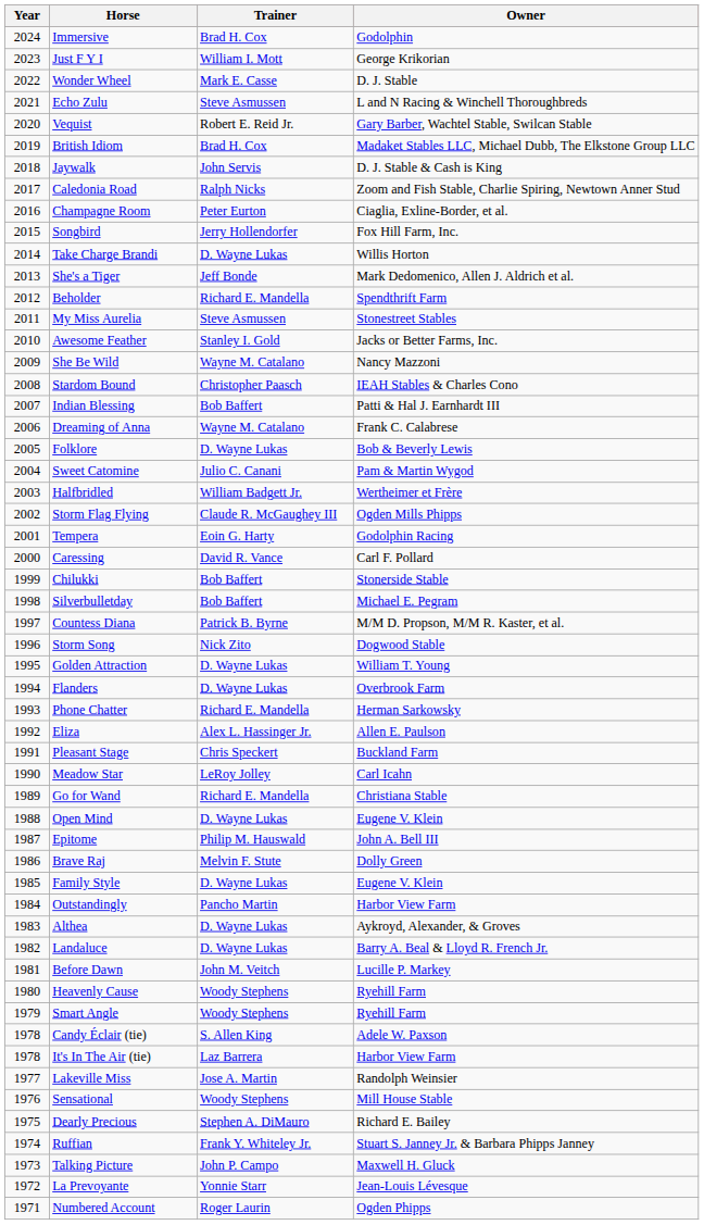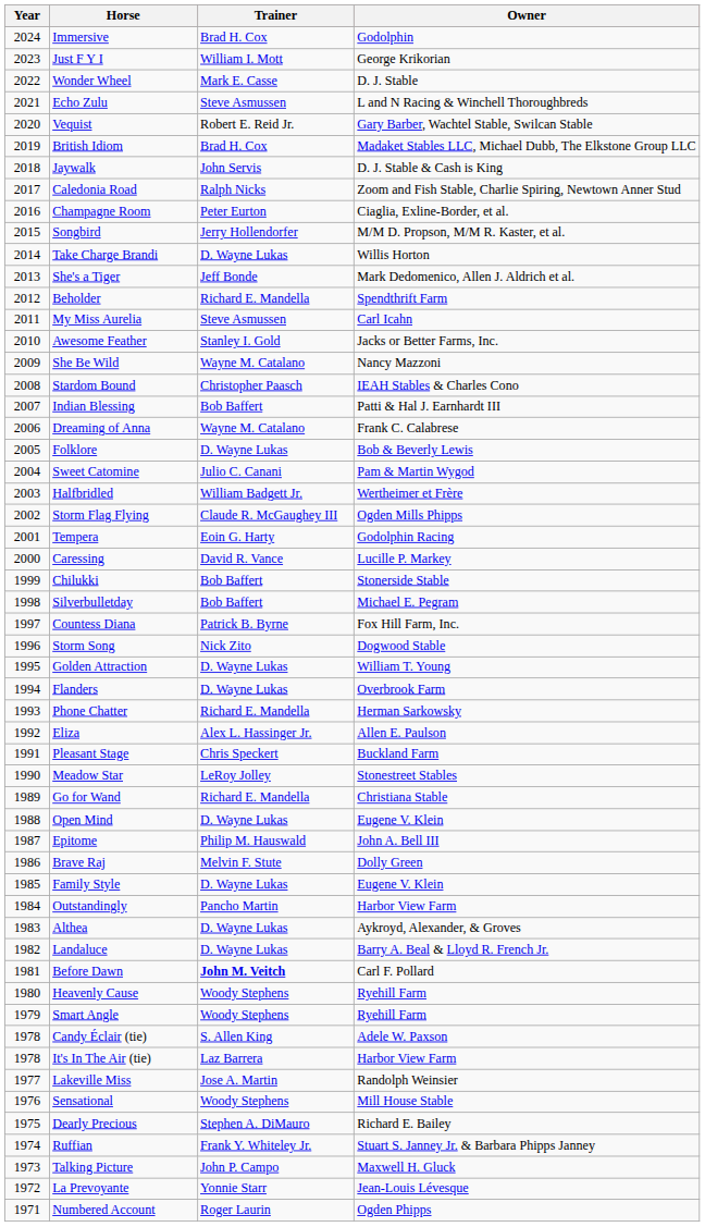Songbird | Owner: Fox Hill Farm, Inc. -> M/M D. Propson, M/M R. Kaster, et al.
My Miss Aurelia | Owner: Stonestreet Stables -> Carl Icahn
Caressing | Owner: Carl F. Pollard -> Lucille P. Markey
Countess Diana | Owner: M/M D. Propson, M/M R. Kaster, et al. -> Fox Hill Farm, Inc.
Meadow Star | Owner: Carl Icahn -> Stonestreet Stables
Before Dawn | Trainer: normal -> bold
Before Dawn | Owner: Lucille P. Markey -> Carl F. Pollard
